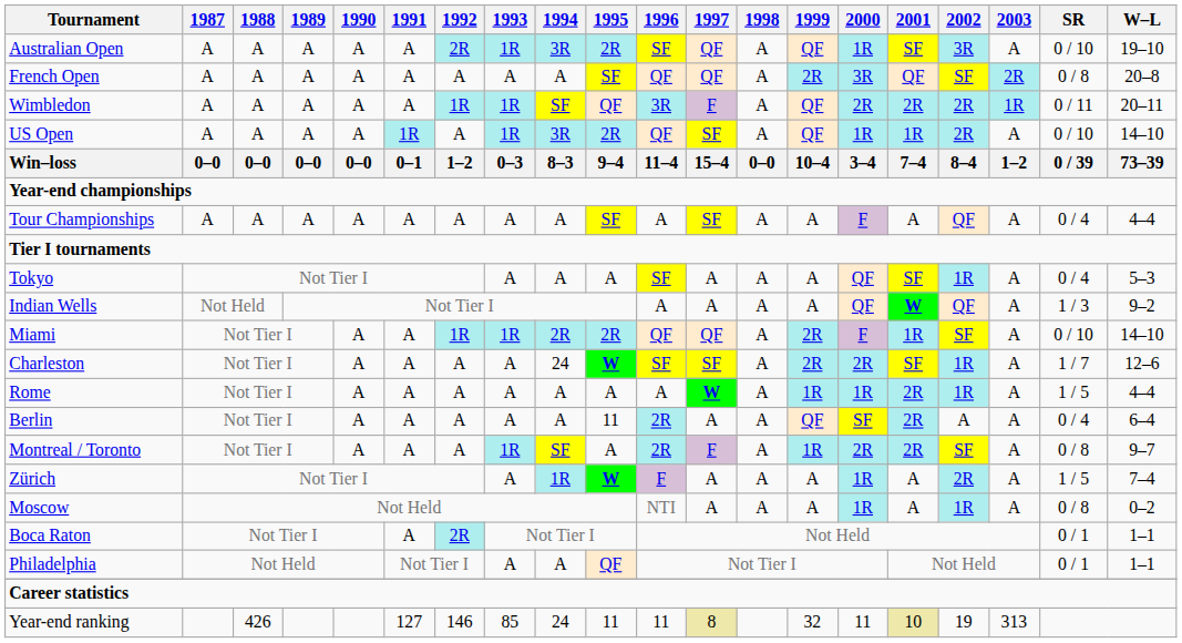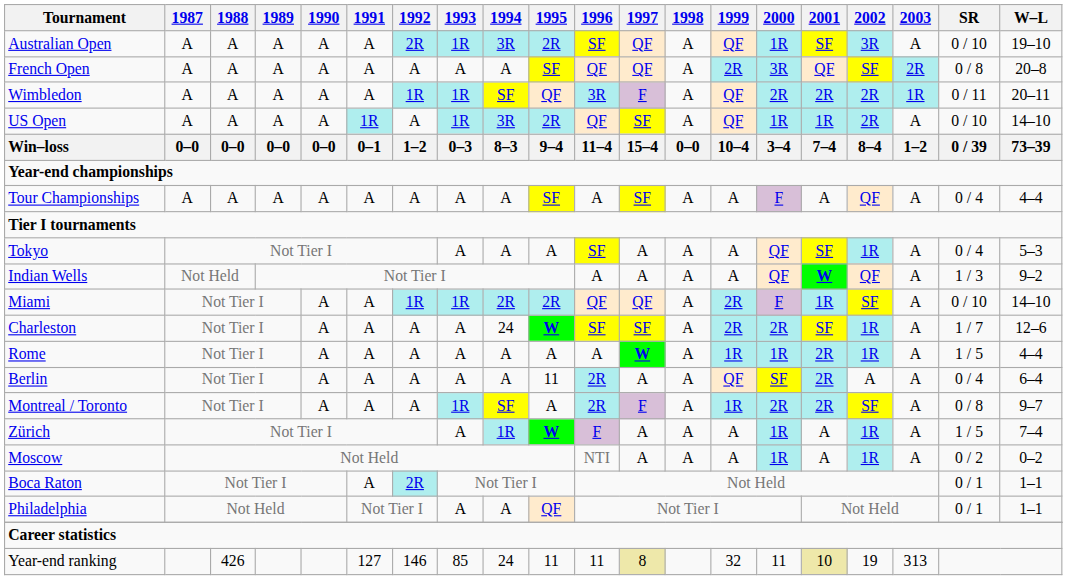Zürich | 2002: 2R -> 1R
Moscow | SR: 0 / 8 -> 0 / 2
